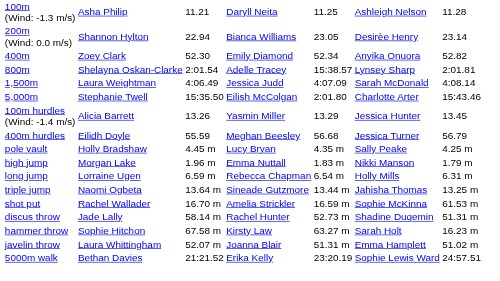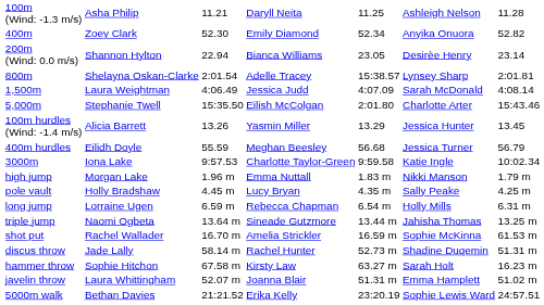rows swapped: 200m (Wind: 0.0 m/s) <-> 400m
+ row: 3000m | Iona Lake | 9:57.53 | Charlotte Taylor-Green | 9:59.58 | Katie Ingle | 10:02.34
rows swapped: high jump <-> pole vault
